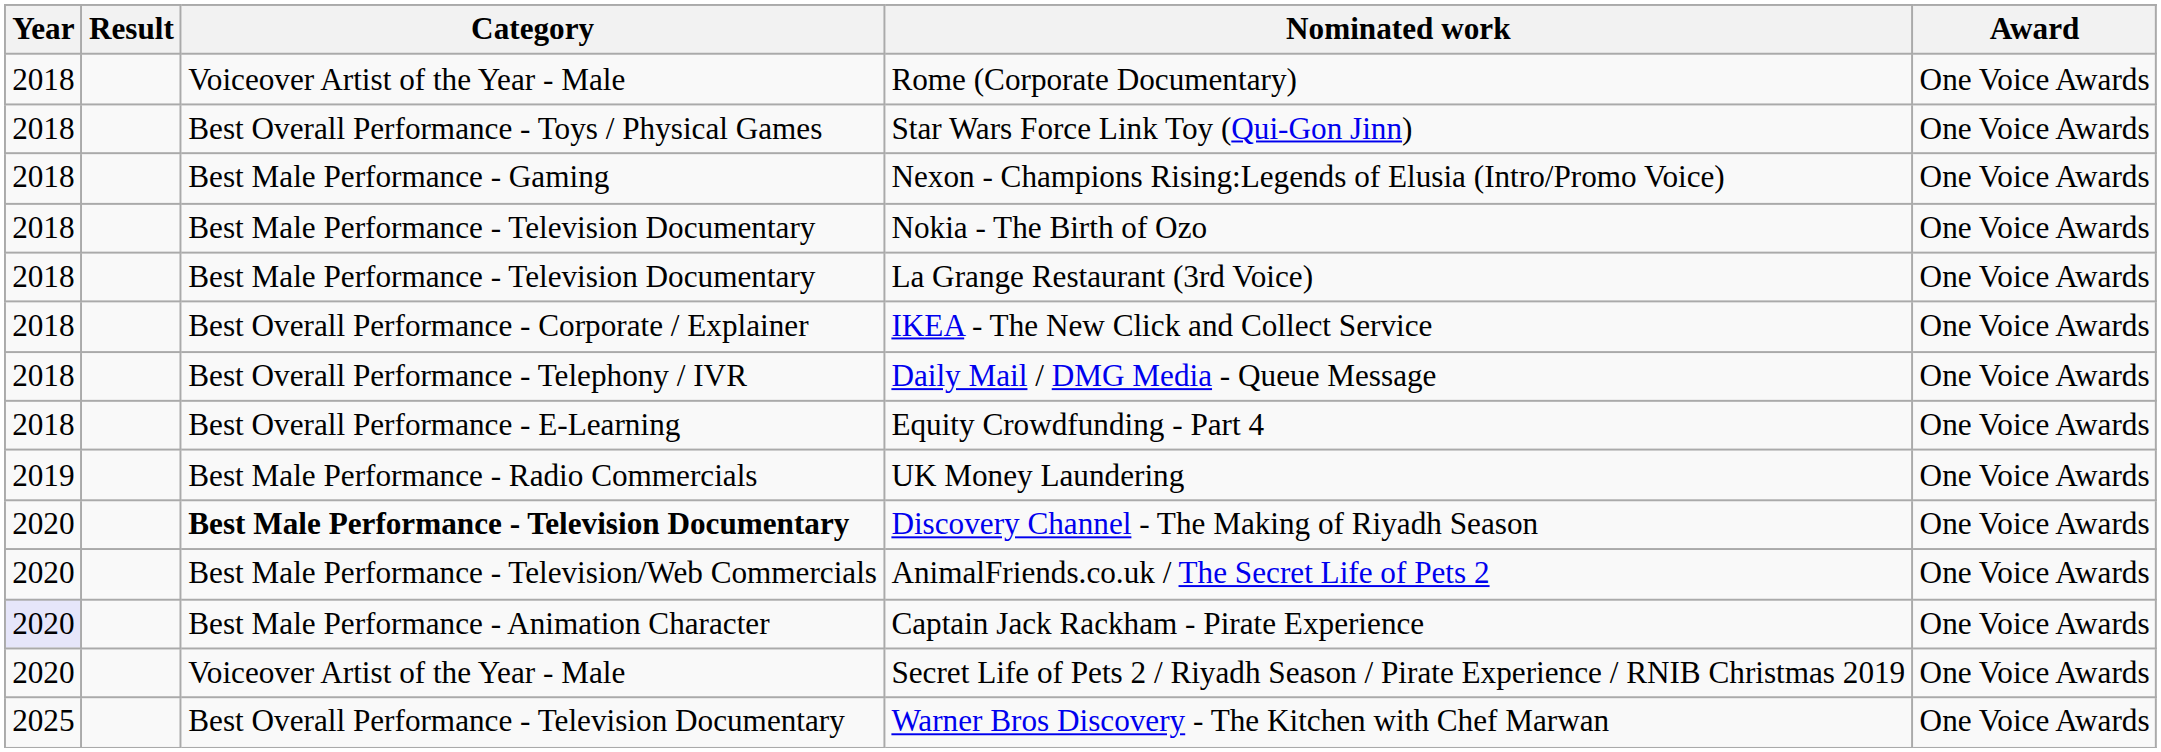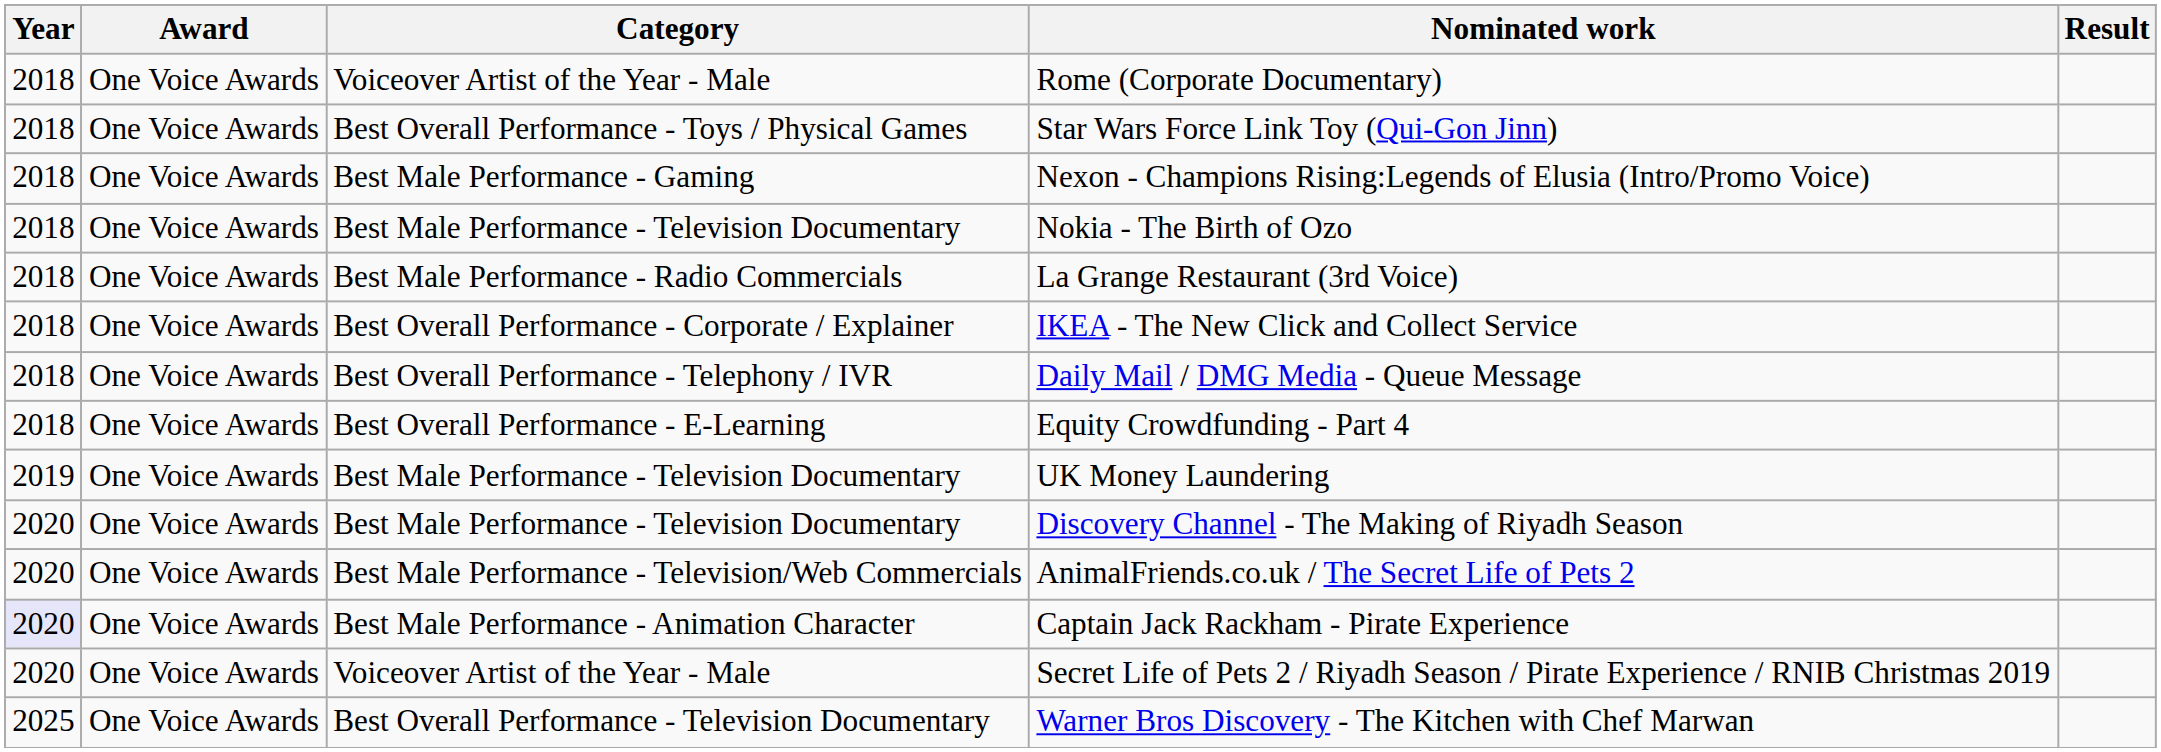columns swapped: Award <-> Result
La Grange Restaurant (3rd Voice) | Category: Best Male Performance - Television Documentary -> Best Male Performance - Radio Commercials
UK Money Laundering | Category: Best Male Performance - Radio Commercials -> Best Male Performance - Television Documentary
Discovery Channel - The Making of Riyadh Season | Category: bold -> normal
